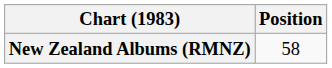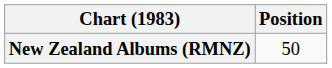New Zealand Albums (RMNZ) | Position: 58 -> 50
